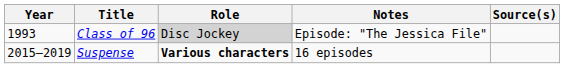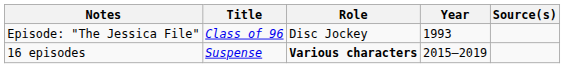columns swapped: Year <-> Notes
Class of 96 | Role: lightgrey background -> no background
